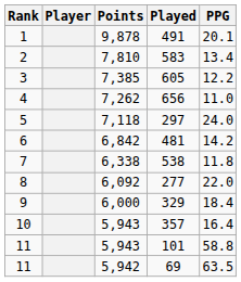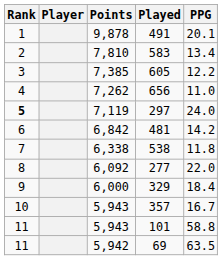297 | Rank: normal -> bold
297 | Points: 7,118 -> 7,119
357 | PPG: 16.4 -> 16.7
